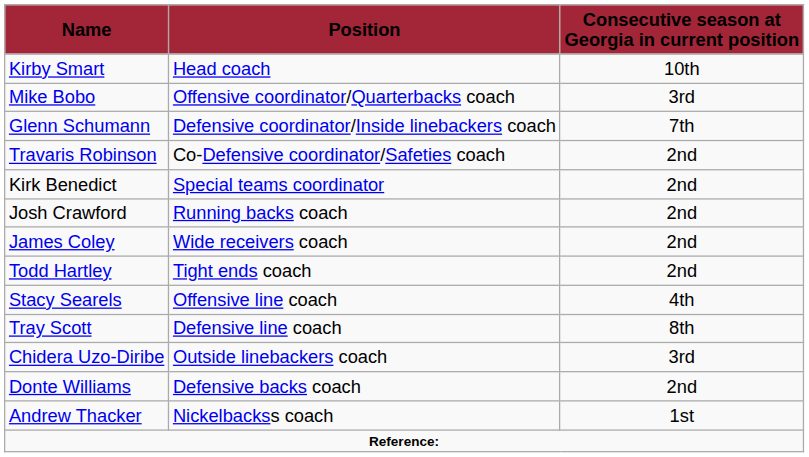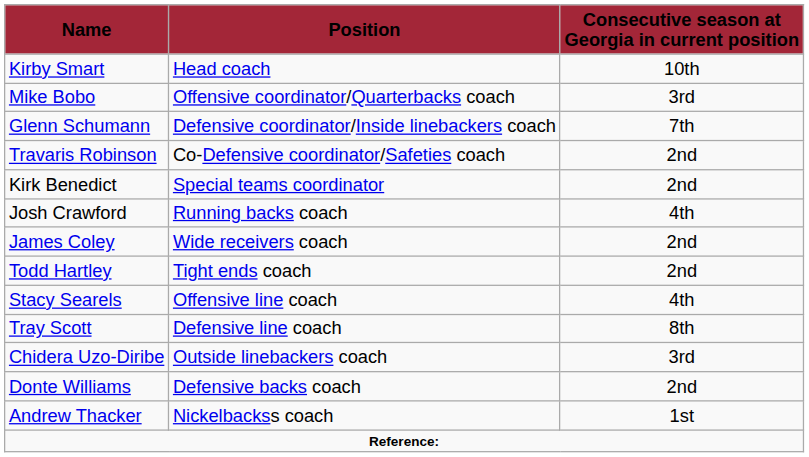Josh Crawford | Consecutive season at Georgia in current position: 2nd -> 4th
